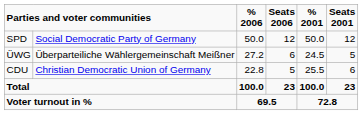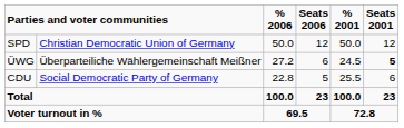SPD | column 2: Social Democratic Party of Germany -> Christian Democratic Union of Germany
ÜWG | Seats 2001: normal -> bold
CDU | column 2: Christian Democratic Union of Germany -> Social Democratic Party of Germany
